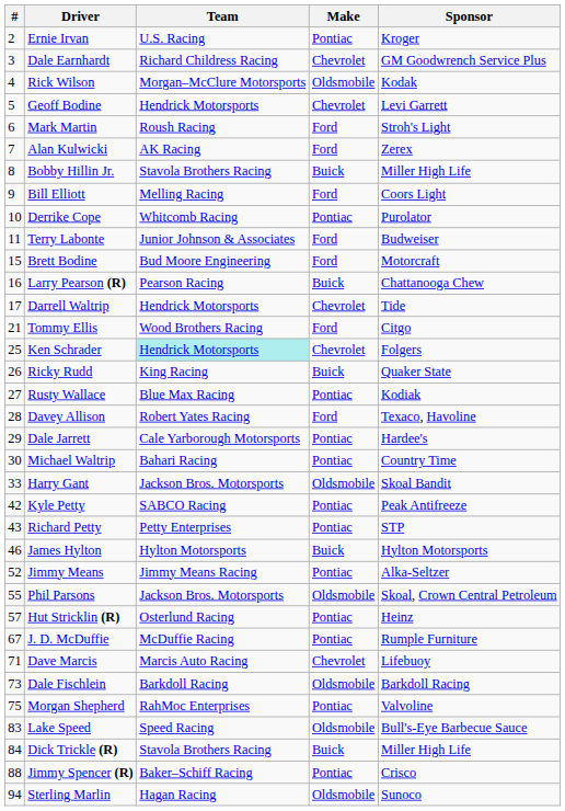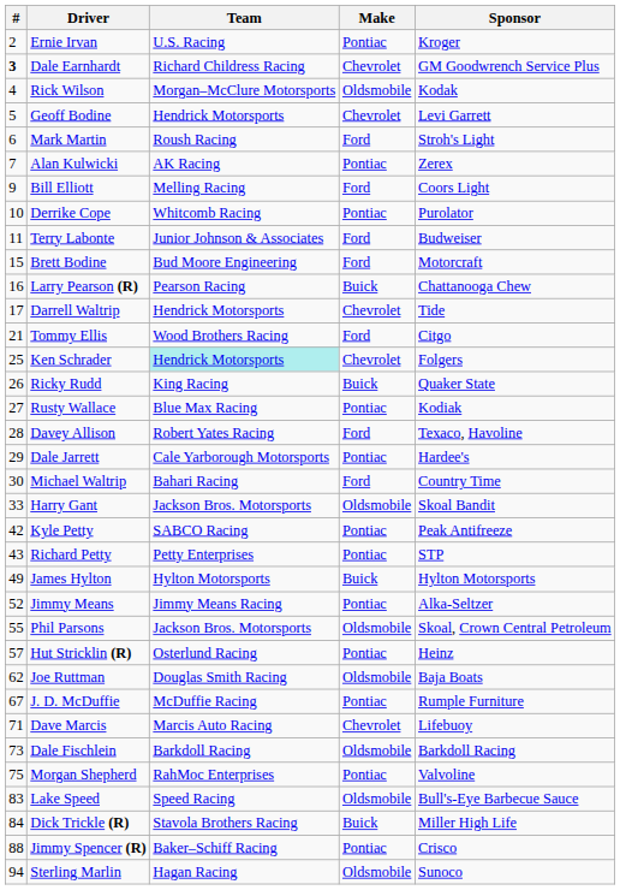Dale Earnhardt | #: normal -> bold
Alan Kulwicki | Make: Ford -> Pontiac
- row: 8 | Bobby Hillin Jr. | Stavola Brothers Racing | Buick | Miller High Life
Michael Waltrip | Make: Pontiac -> Ford
James Hylton | #: 46 -> 49
+ row: 62 | Joe Ruttman | Douglas Smith Racing | Oldsmobile | Baja Boats
